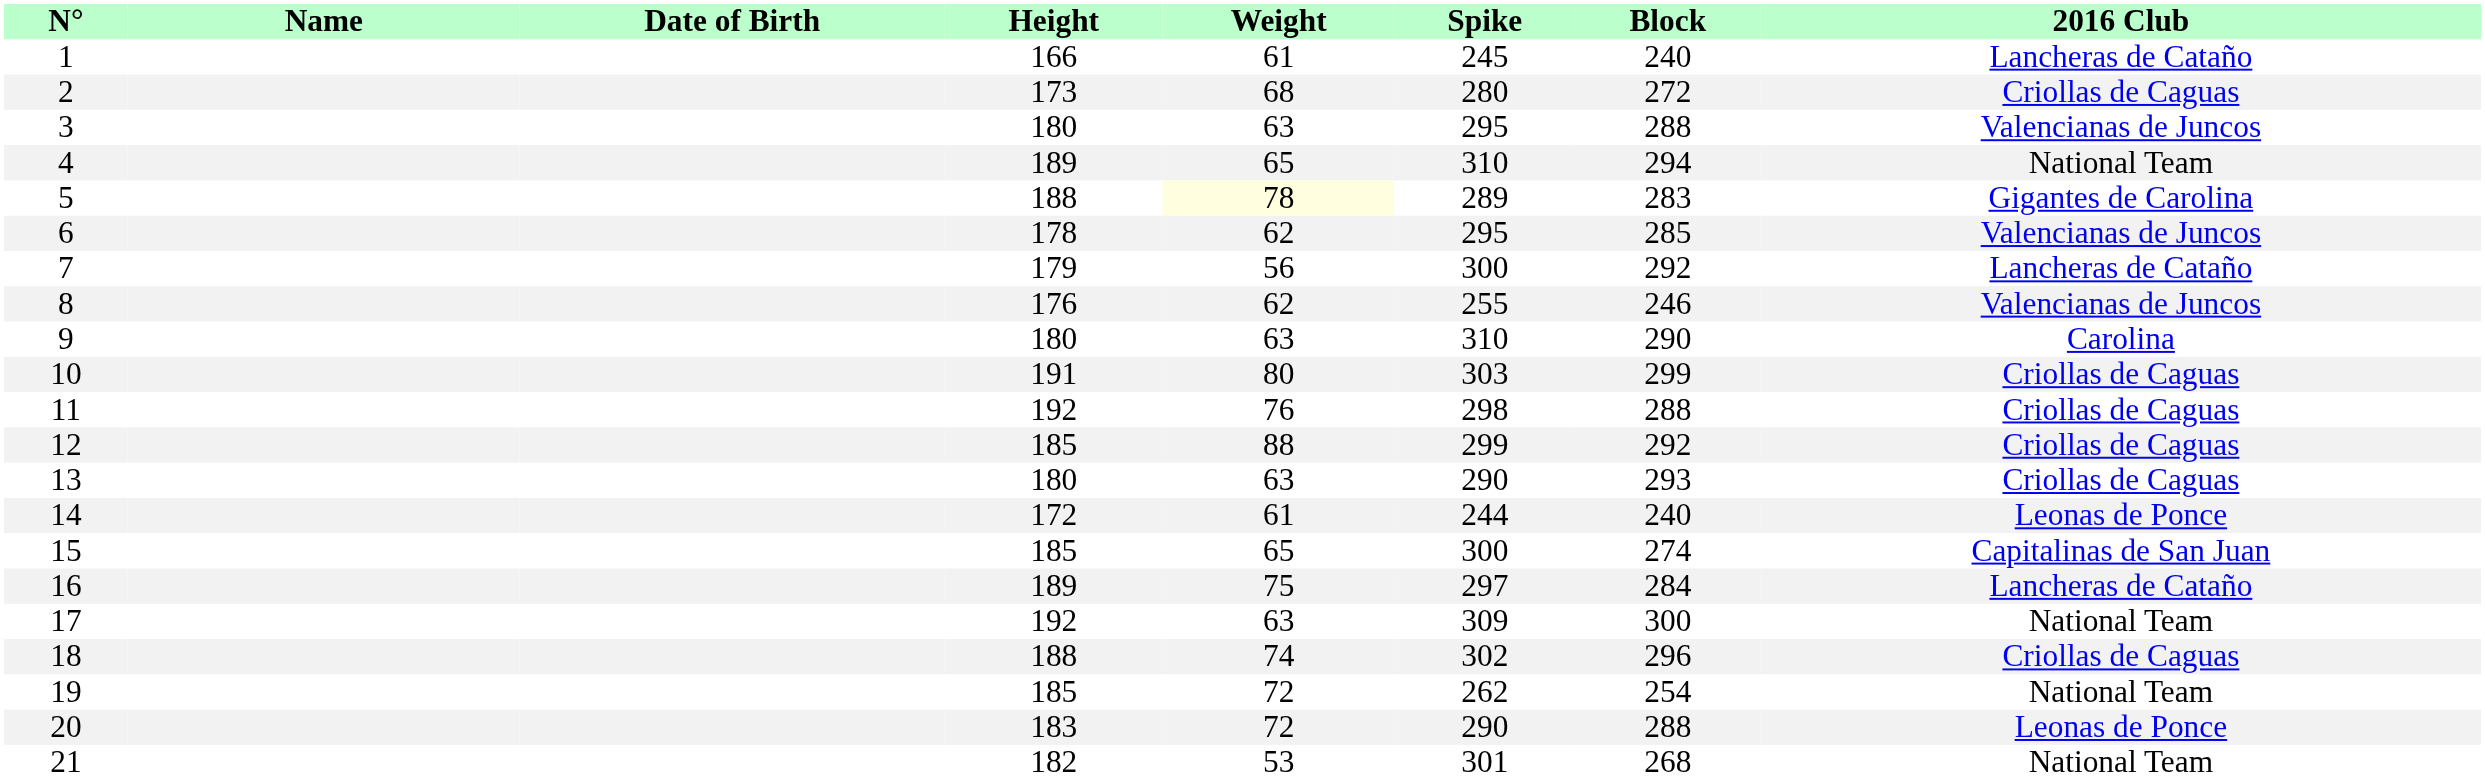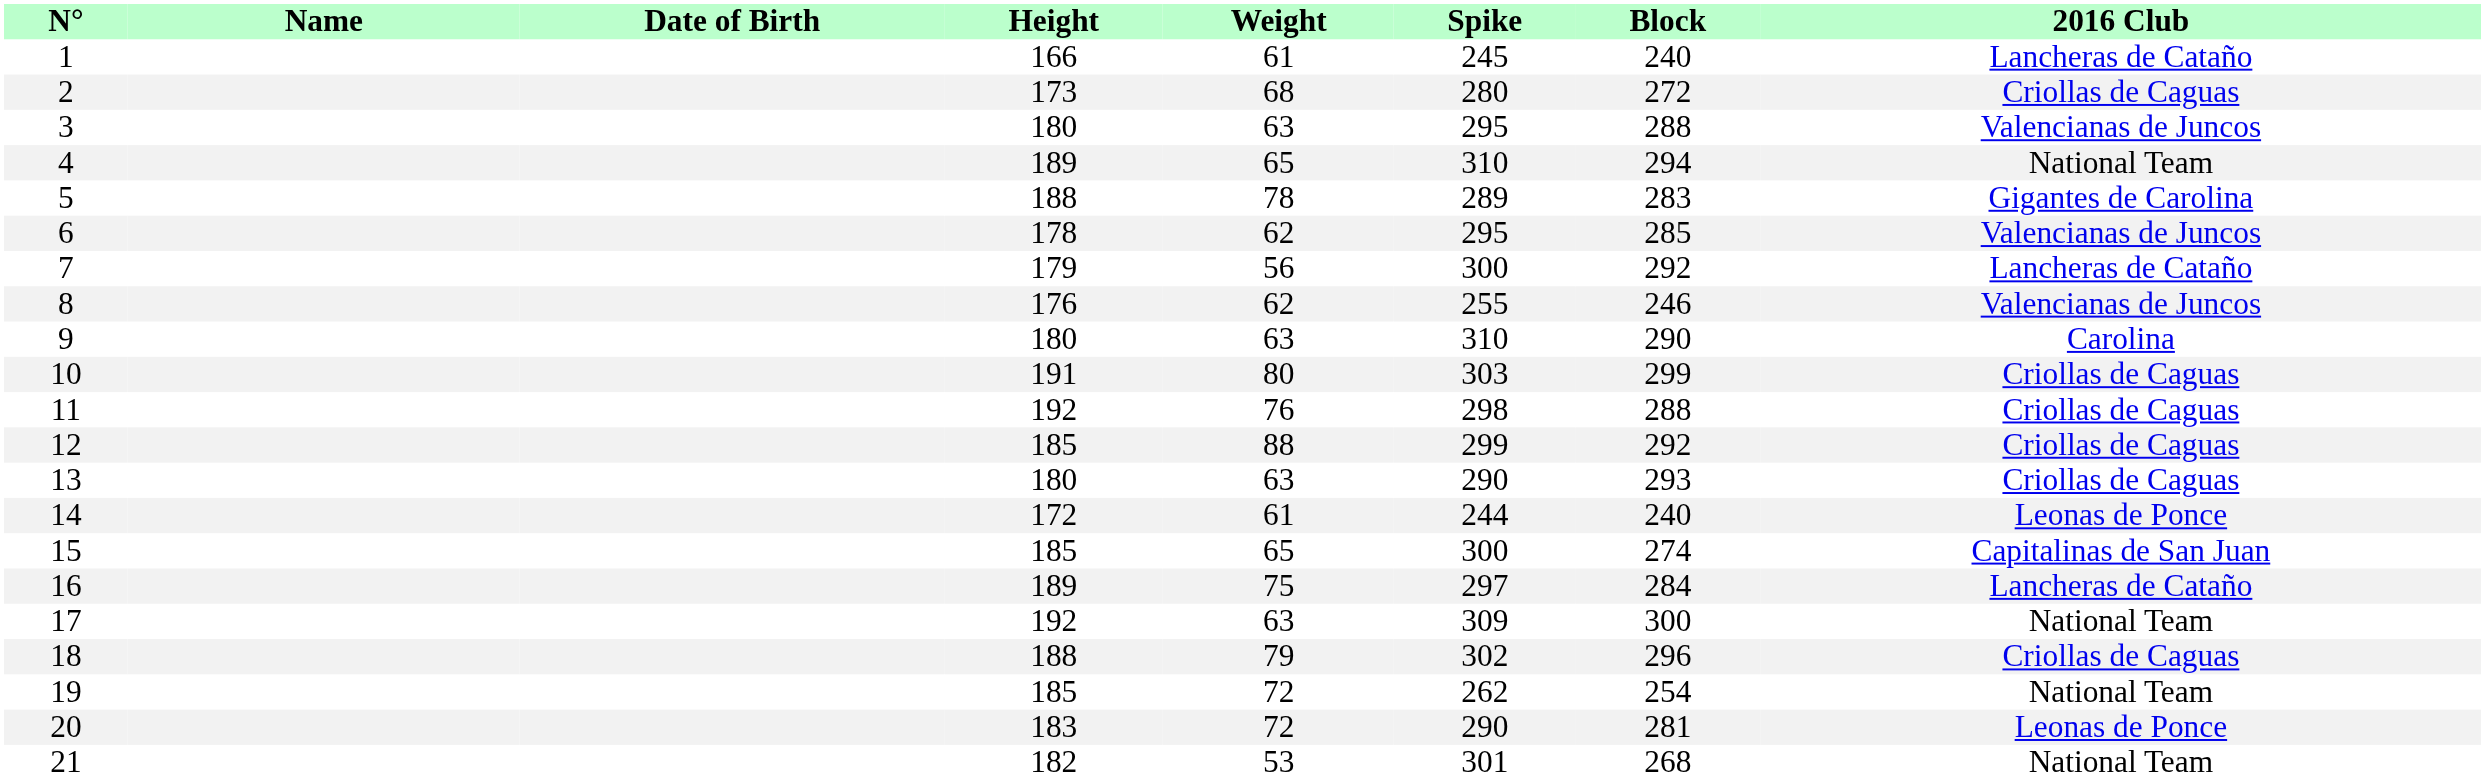5 | Weight: lightyellow background -> no background
18 | Weight: 74 -> 79
20 | Block: 288 -> 281
